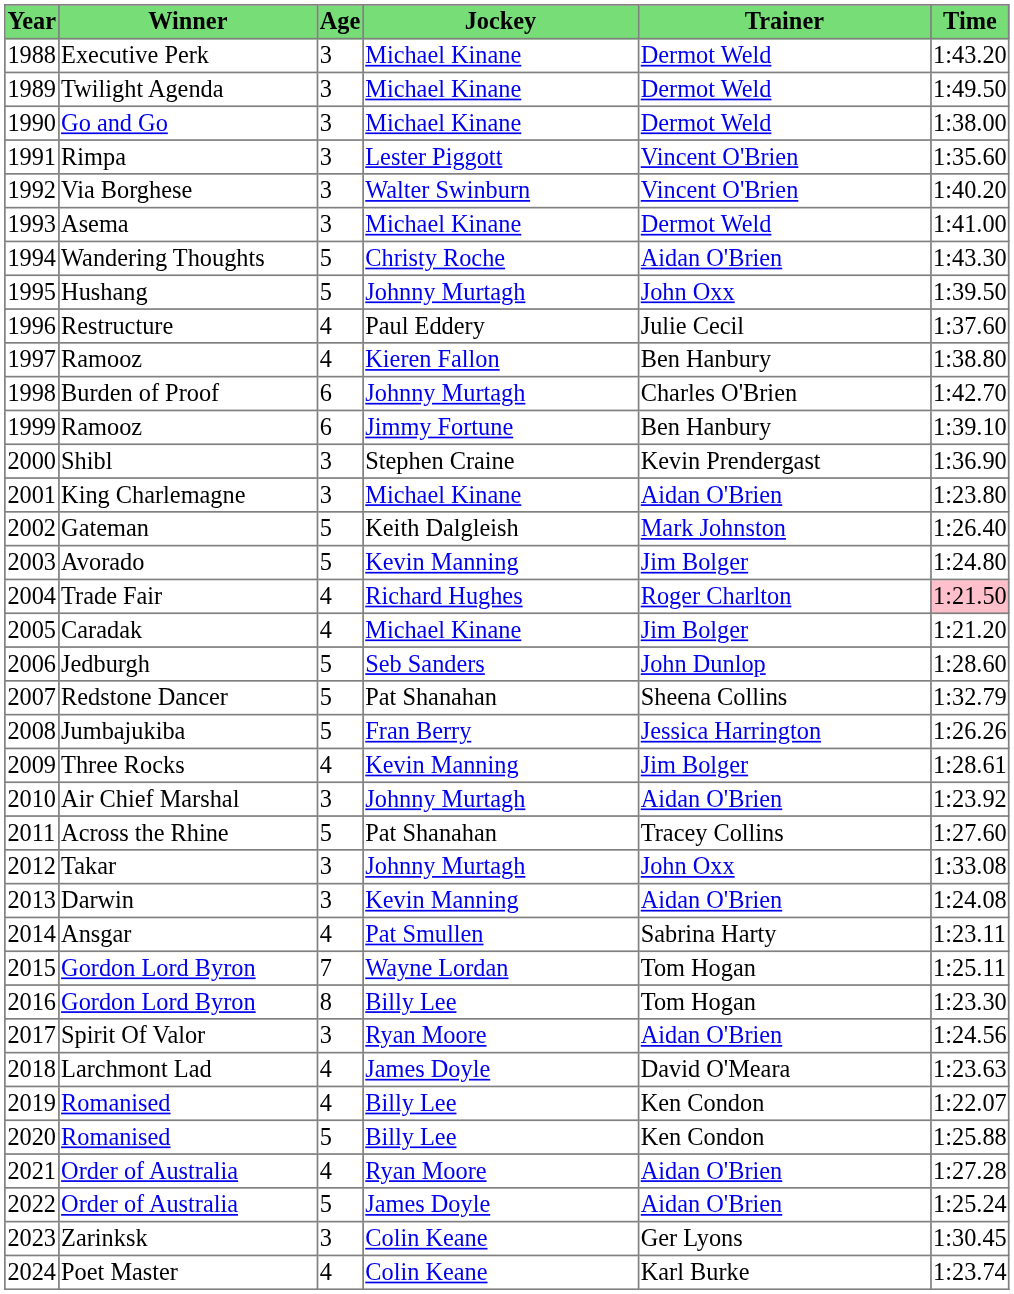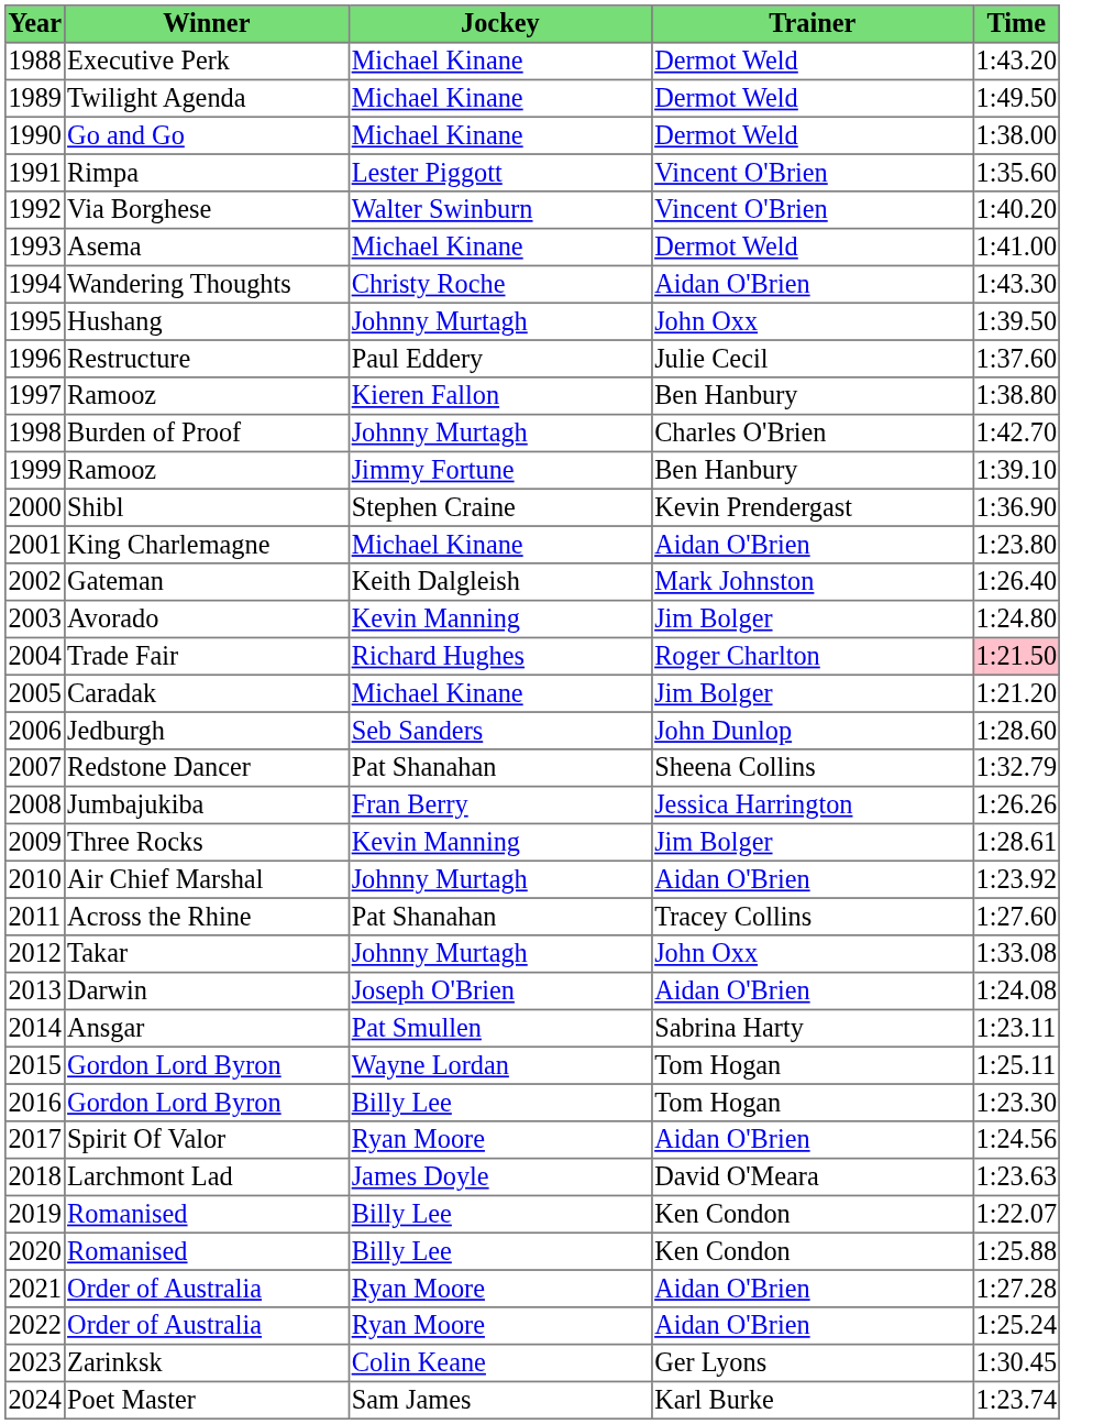- column: Age | 3 | 3 | 3 | 3 | 3 | 3 | 5 | 5 | 4 | 4 | 6 | 6 | 3 | 3 | 5 | 5 | 4 | 4 | 5 | 5 | 5 | 4 | 3 | 5 | 3 | 3 | 4 | 7 | 8 | 3 | 4 | 4 | 5 | 4 | 5 | 3 | 4
2013 | Jockey: Kevin Manning -> Joseph O'Brien
2022 | Jockey: James Doyle -> Ryan Moore
2024 | Jockey: Colin Keane -> Sam James
